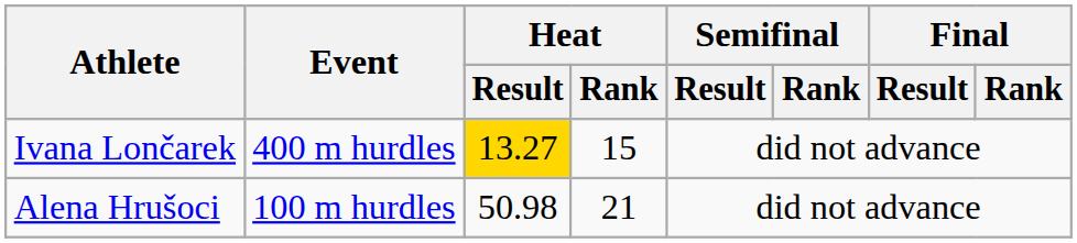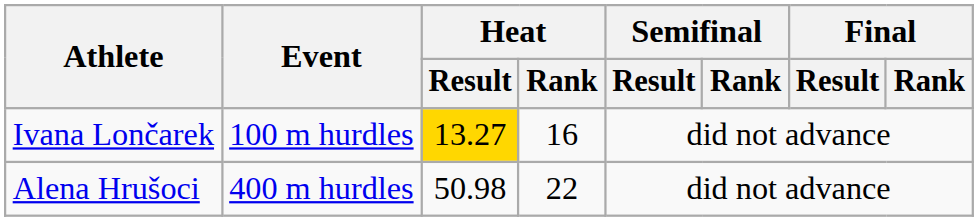Ivana Lončarek | Event: 400 m hurdles -> 100 m hurdles
Ivana Lončarek | Heat / Rank: 15 -> 16
Alena Hrušoci | Event: 100 m hurdles -> 400 m hurdles
Alena Hrušoci | Heat / Rank: 21 -> 22
